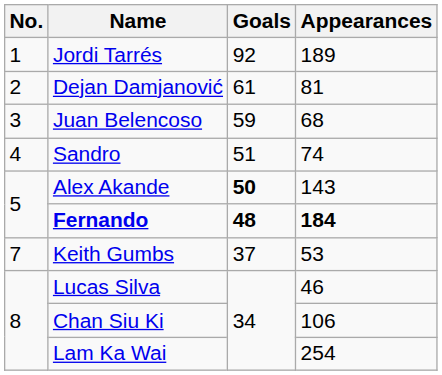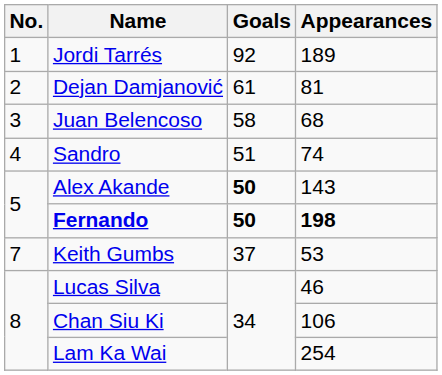Juan Belencoso | Goals: 59 -> 58
Fernando | Goals: 48 -> 50
Fernando | Appearances: 184 -> 198
